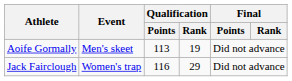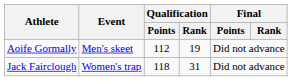Aoife Gormally | Qualification / Points: 113 -> 112
Jack Fairclough | Qualification / Points: 116 -> 118
Jack Fairclough | Qualification / Rank: 29 -> 31
